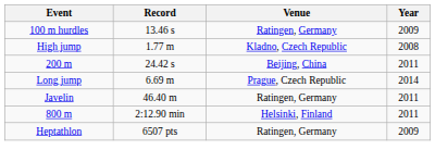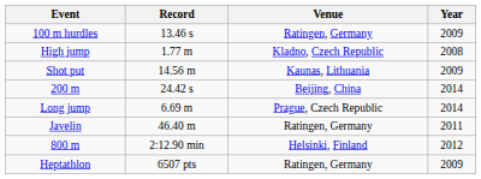+ row: Shot put | 14.56 m | Kaunas, Lithuania | 2009
200 m | Year: 2011 -> 2014
800 m | Year: 2011 -> 2012
